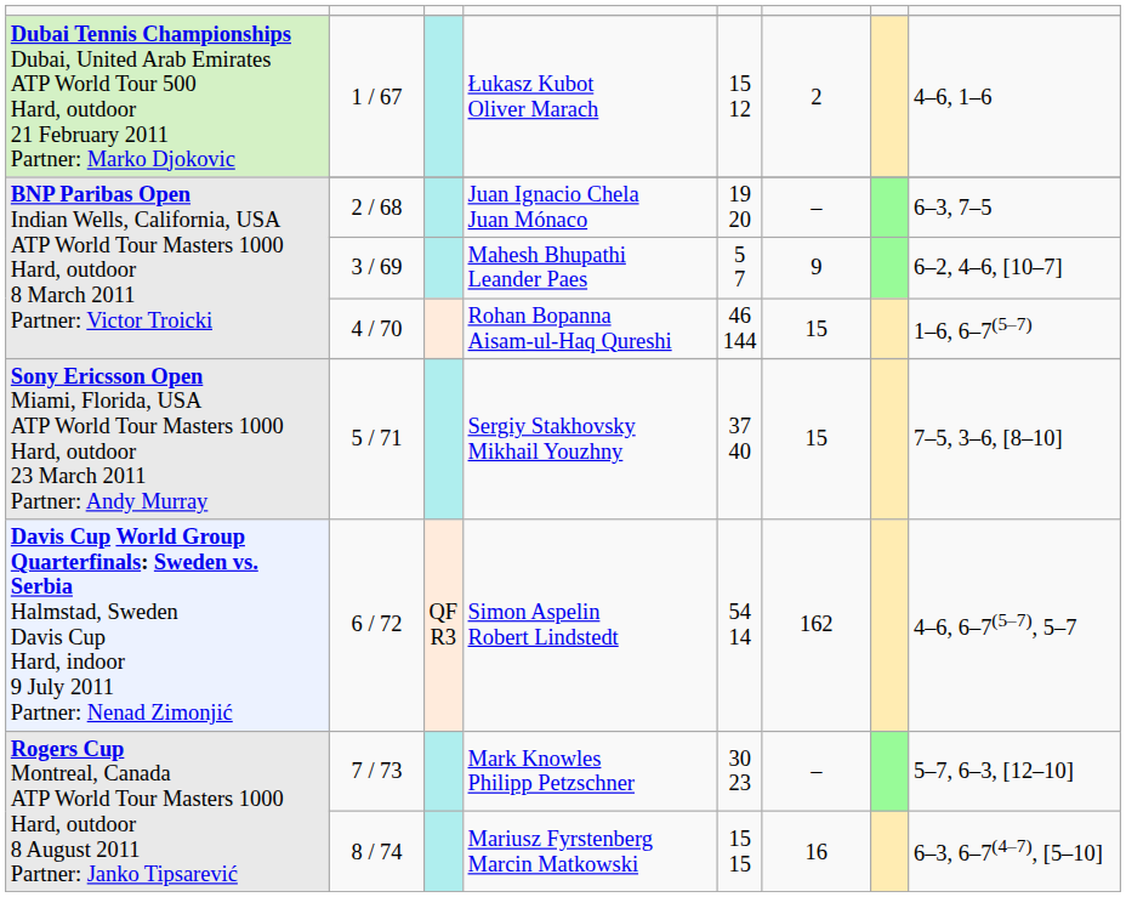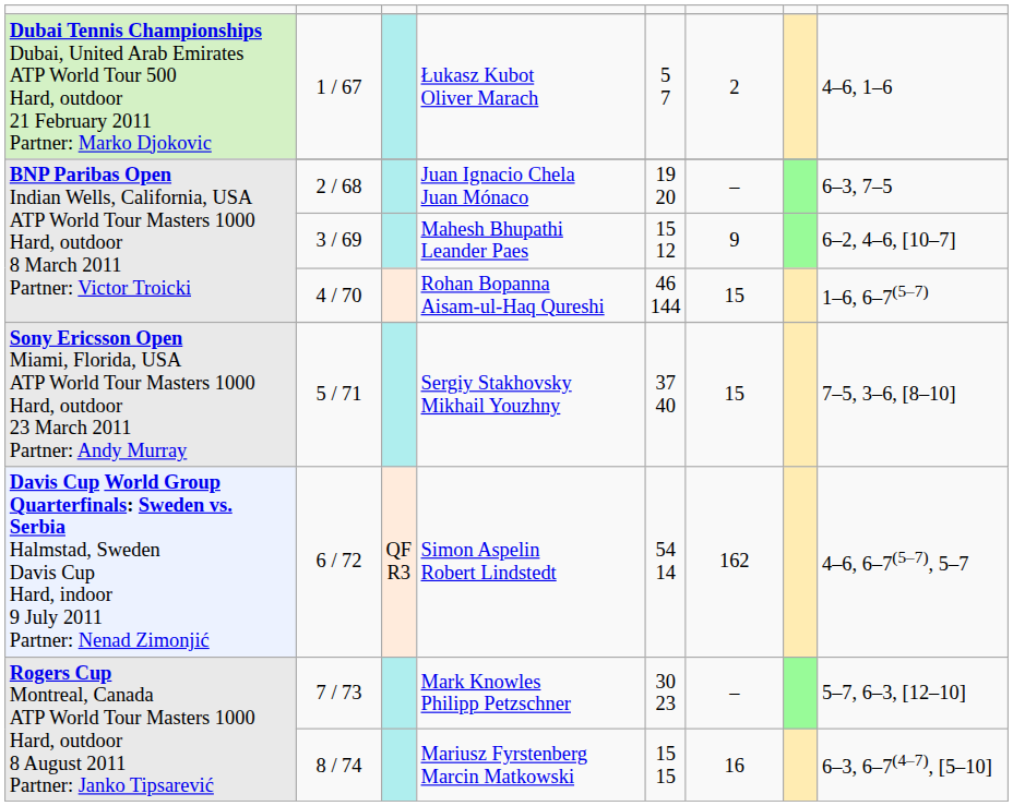1 / 67 | column 5: 15 12 -> 5 7
3 / 69 | column 5: 5 7 -> 15 12
